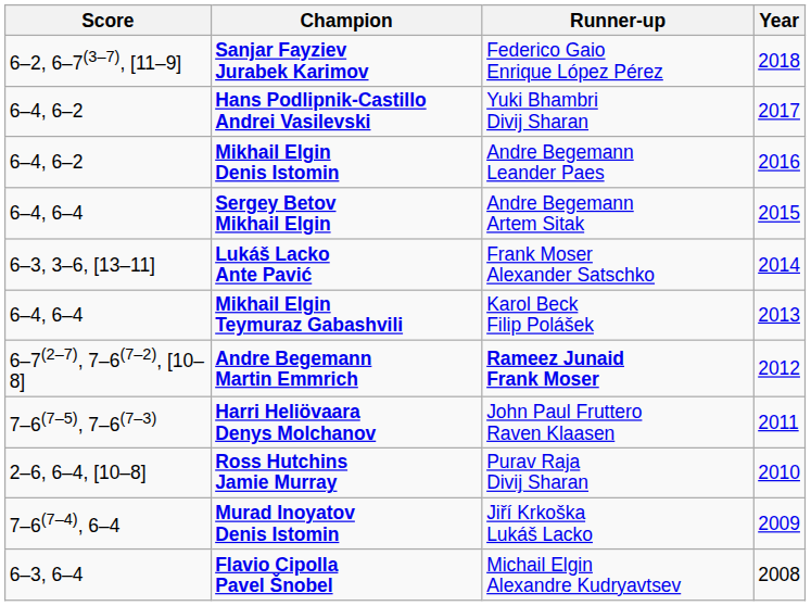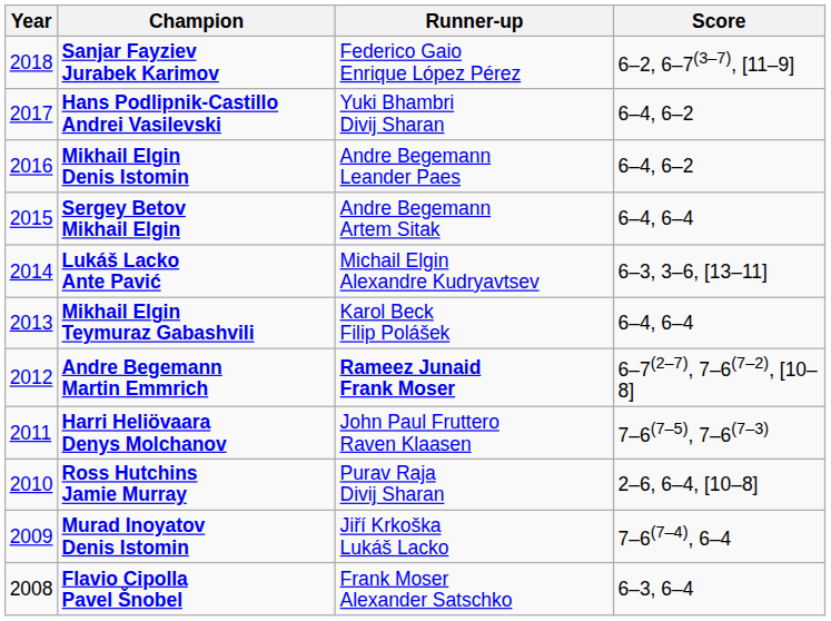columns swapped: Year <-> Score
Lukáš Lacko Ante Pavić | Runner-up: Frank Moser Alexander Satschko -> Michail Elgin Alexandre Kudryavtsev
Flavio Cipolla Pavel Šnobel | Runner-up: Michail Elgin Alexandre Kudryavtsev -> Frank Moser Alexander Satschko
